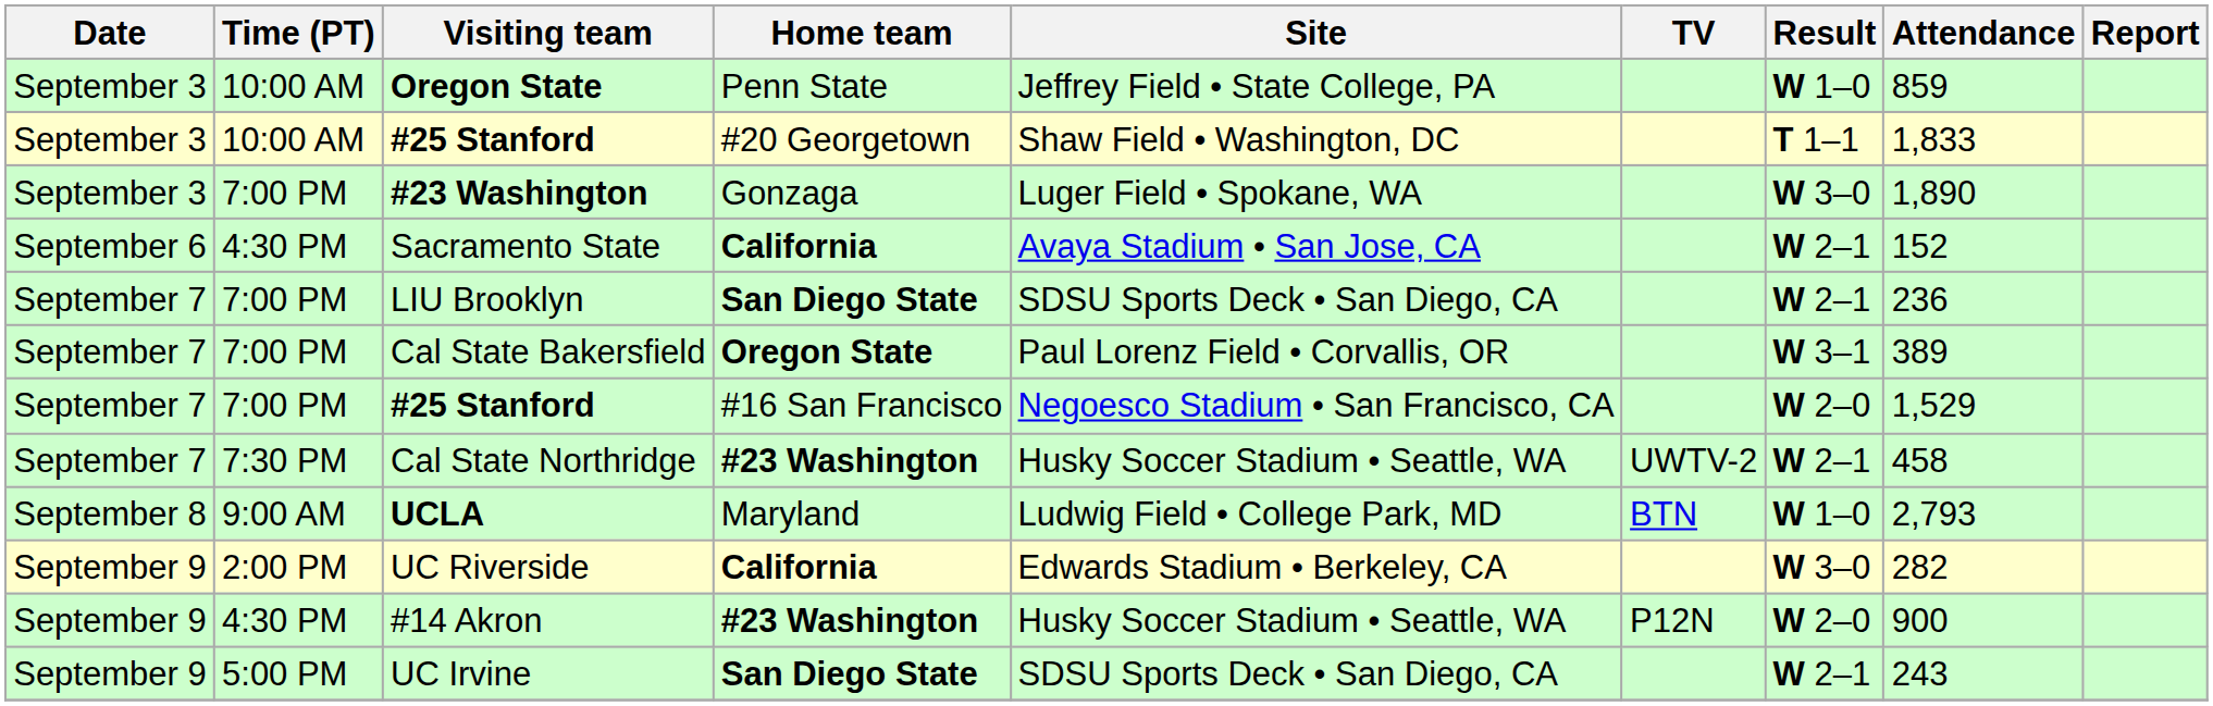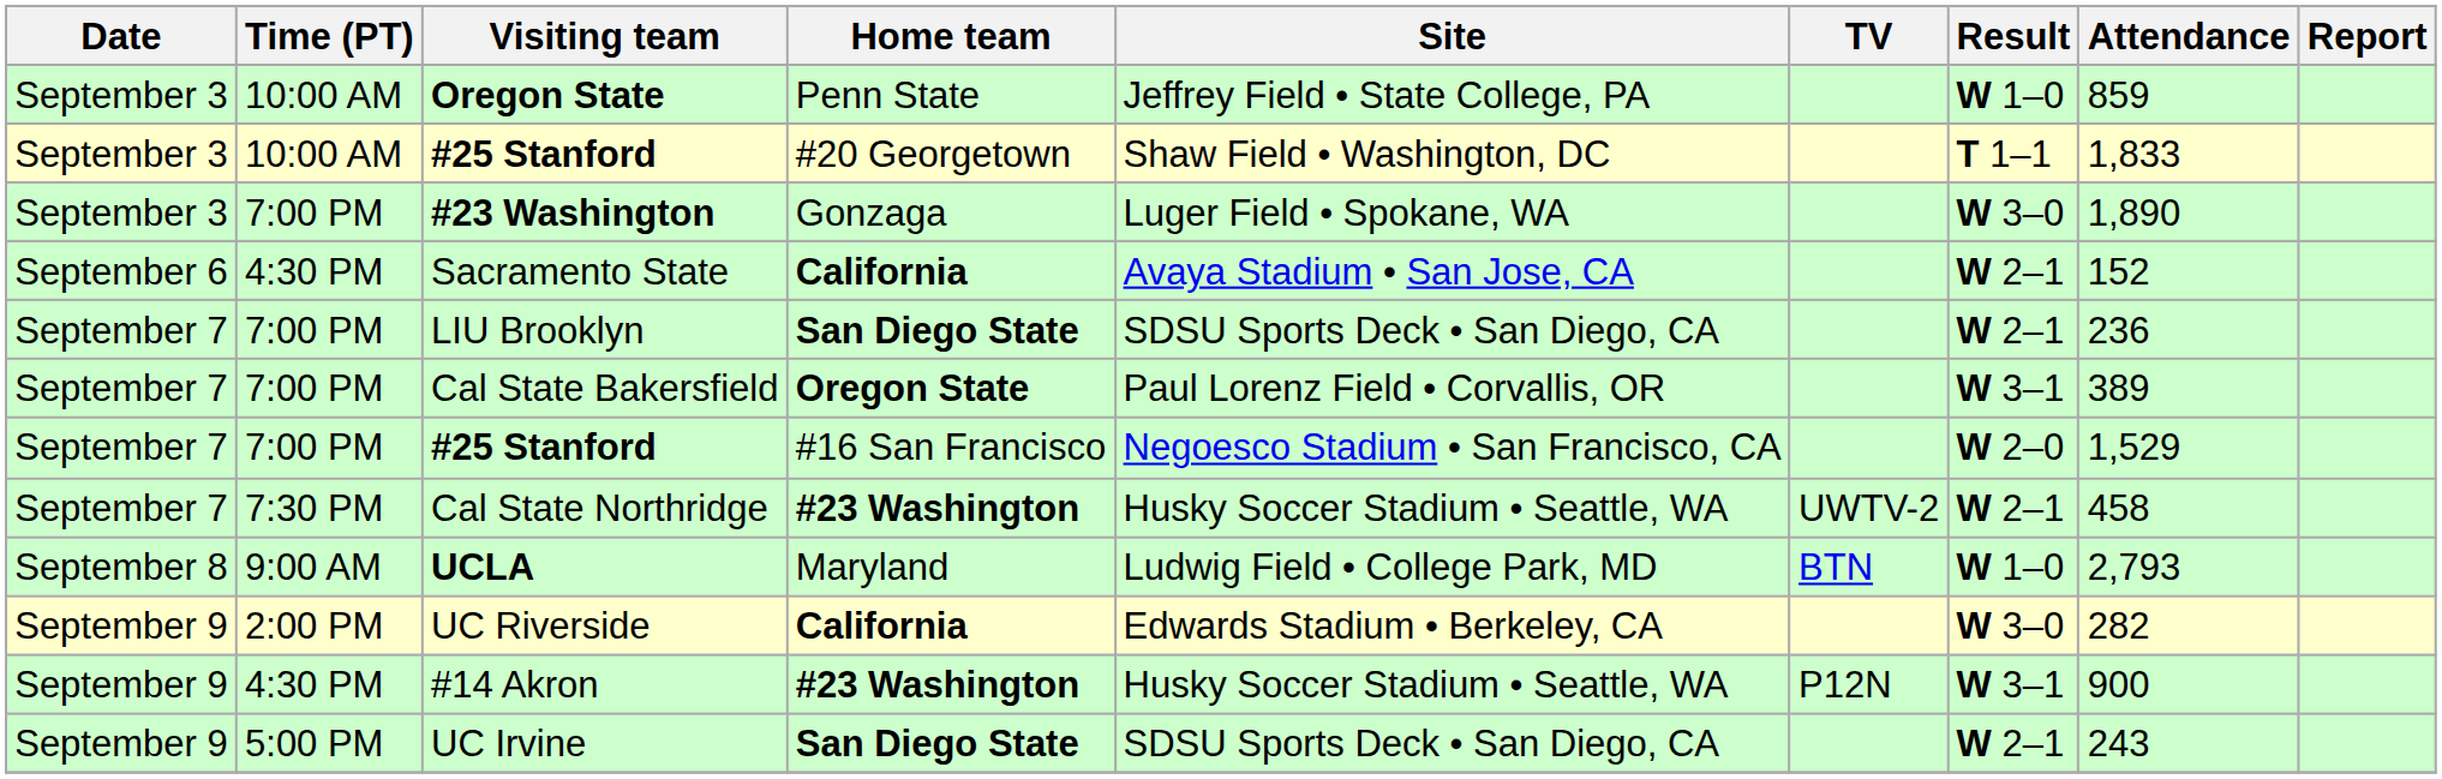#14 Akron | Result: W 2–0 -> W 3–1
